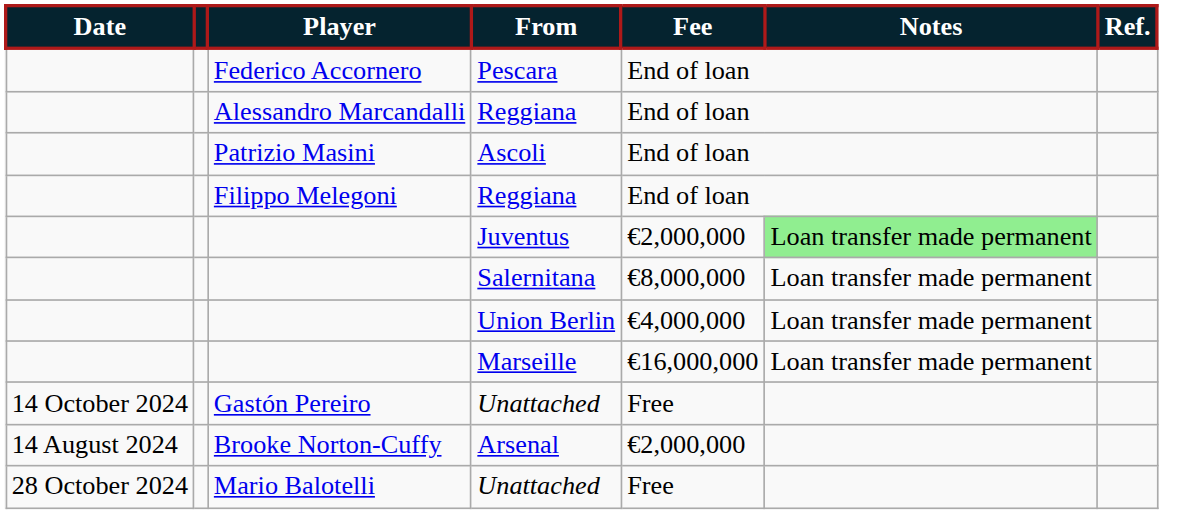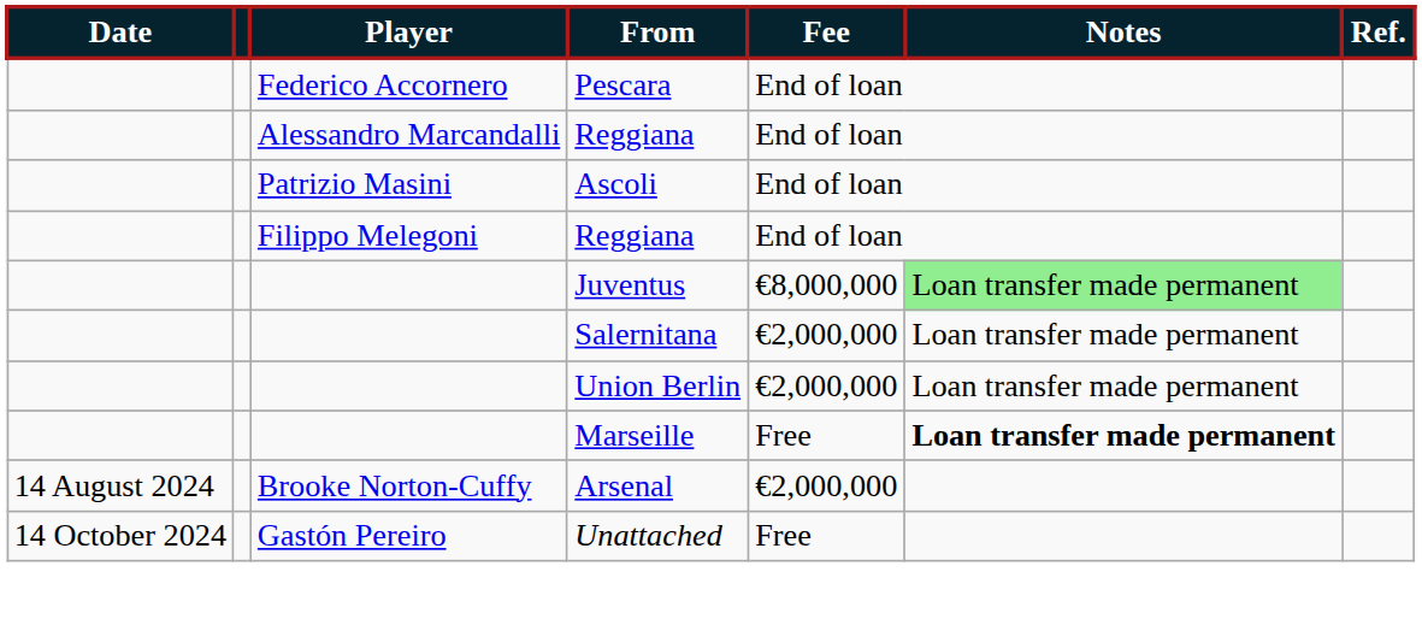Juventus | Fee: €2,000,000 -> €8,000,000
Salernitana | Fee: €8,000,000 -> €2,000,000
Union Berlin | Fee: €4,000,000 -> €2,000,000
Marseille | Fee: €16,000,000 -> Free
Marseille | Notes: normal -> bold
rows swapped: Arsenal <-> Gastón Pereiro / Unattached
- row: 28 October 2024 | Mario Balotelli | Unattached | Free
